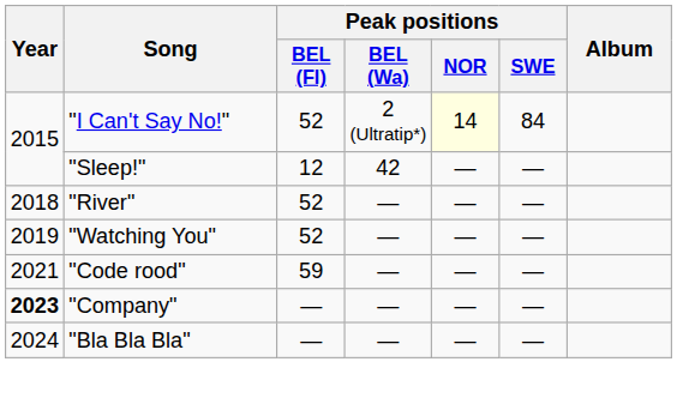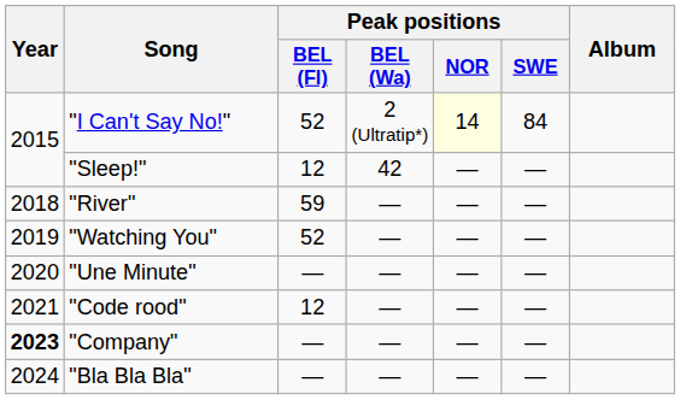"River" | Peak positions / BEL (Fl): 52 -> 59
+ row: 2020 | "Une Minute" | — | — | — | —
"Code rood" | Peak positions / BEL (Fl): 59 -> 12
